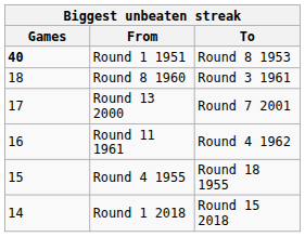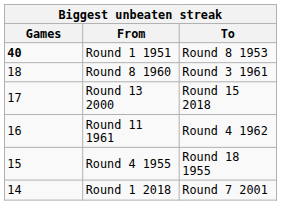Round 13 2000 | To: Round 7 2001 -> Round 15 2018
Round 1 2018 | To: Round 15 2018 -> Round 7 2001
